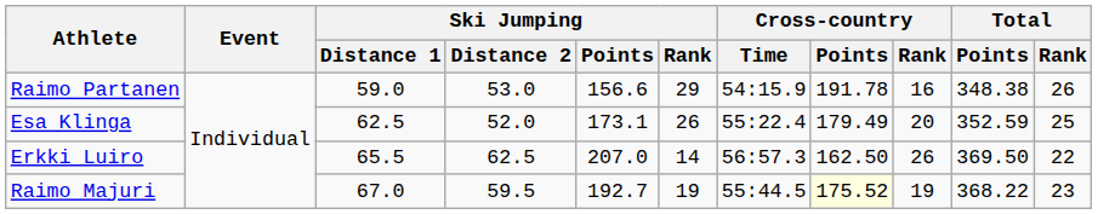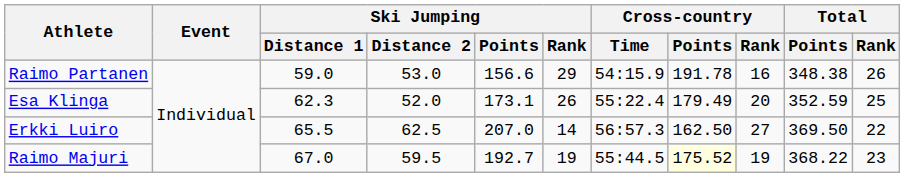Esa Klinga | Ski Jumping / Distance 1: 62.5 -> 62.3
Erkki Luiro | Cross-country / Rank: 26 -> 27
